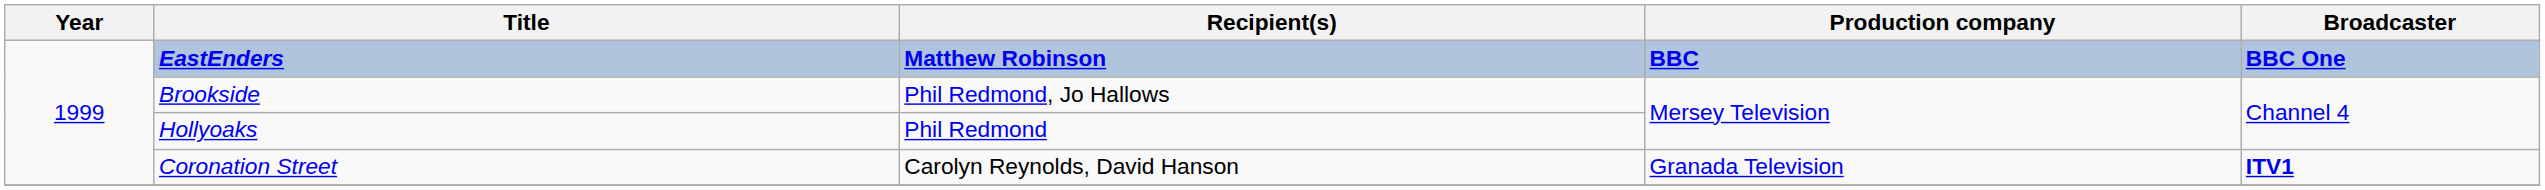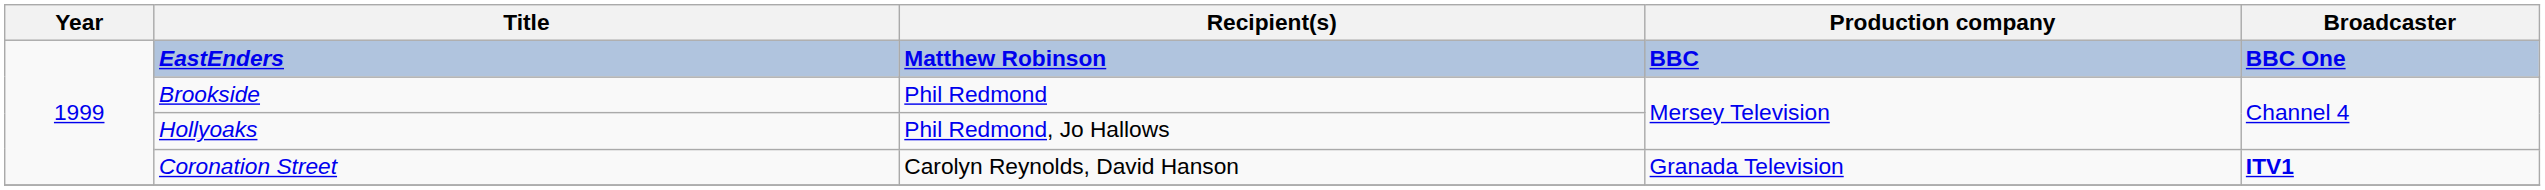Brookside | Recipient(s): Phil Redmond, Jo Hallows -> Phil Redmond
Hollyoaks | Recipient(s): Phil Redmond -> Phil Redmond, Jo Hallows
